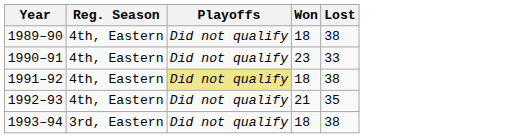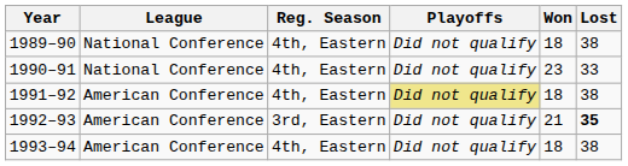+ column: League | National Conference | National Conference | American Conference | American Conference | American Conference
1992–93 | Reg. Season: 4th, Eastern -> 3rd, Eastern
1992–93 | Lost: normal -> bold
1993–94 | Reg. Season: 3rd, Eastern -> 4th, Eastern
